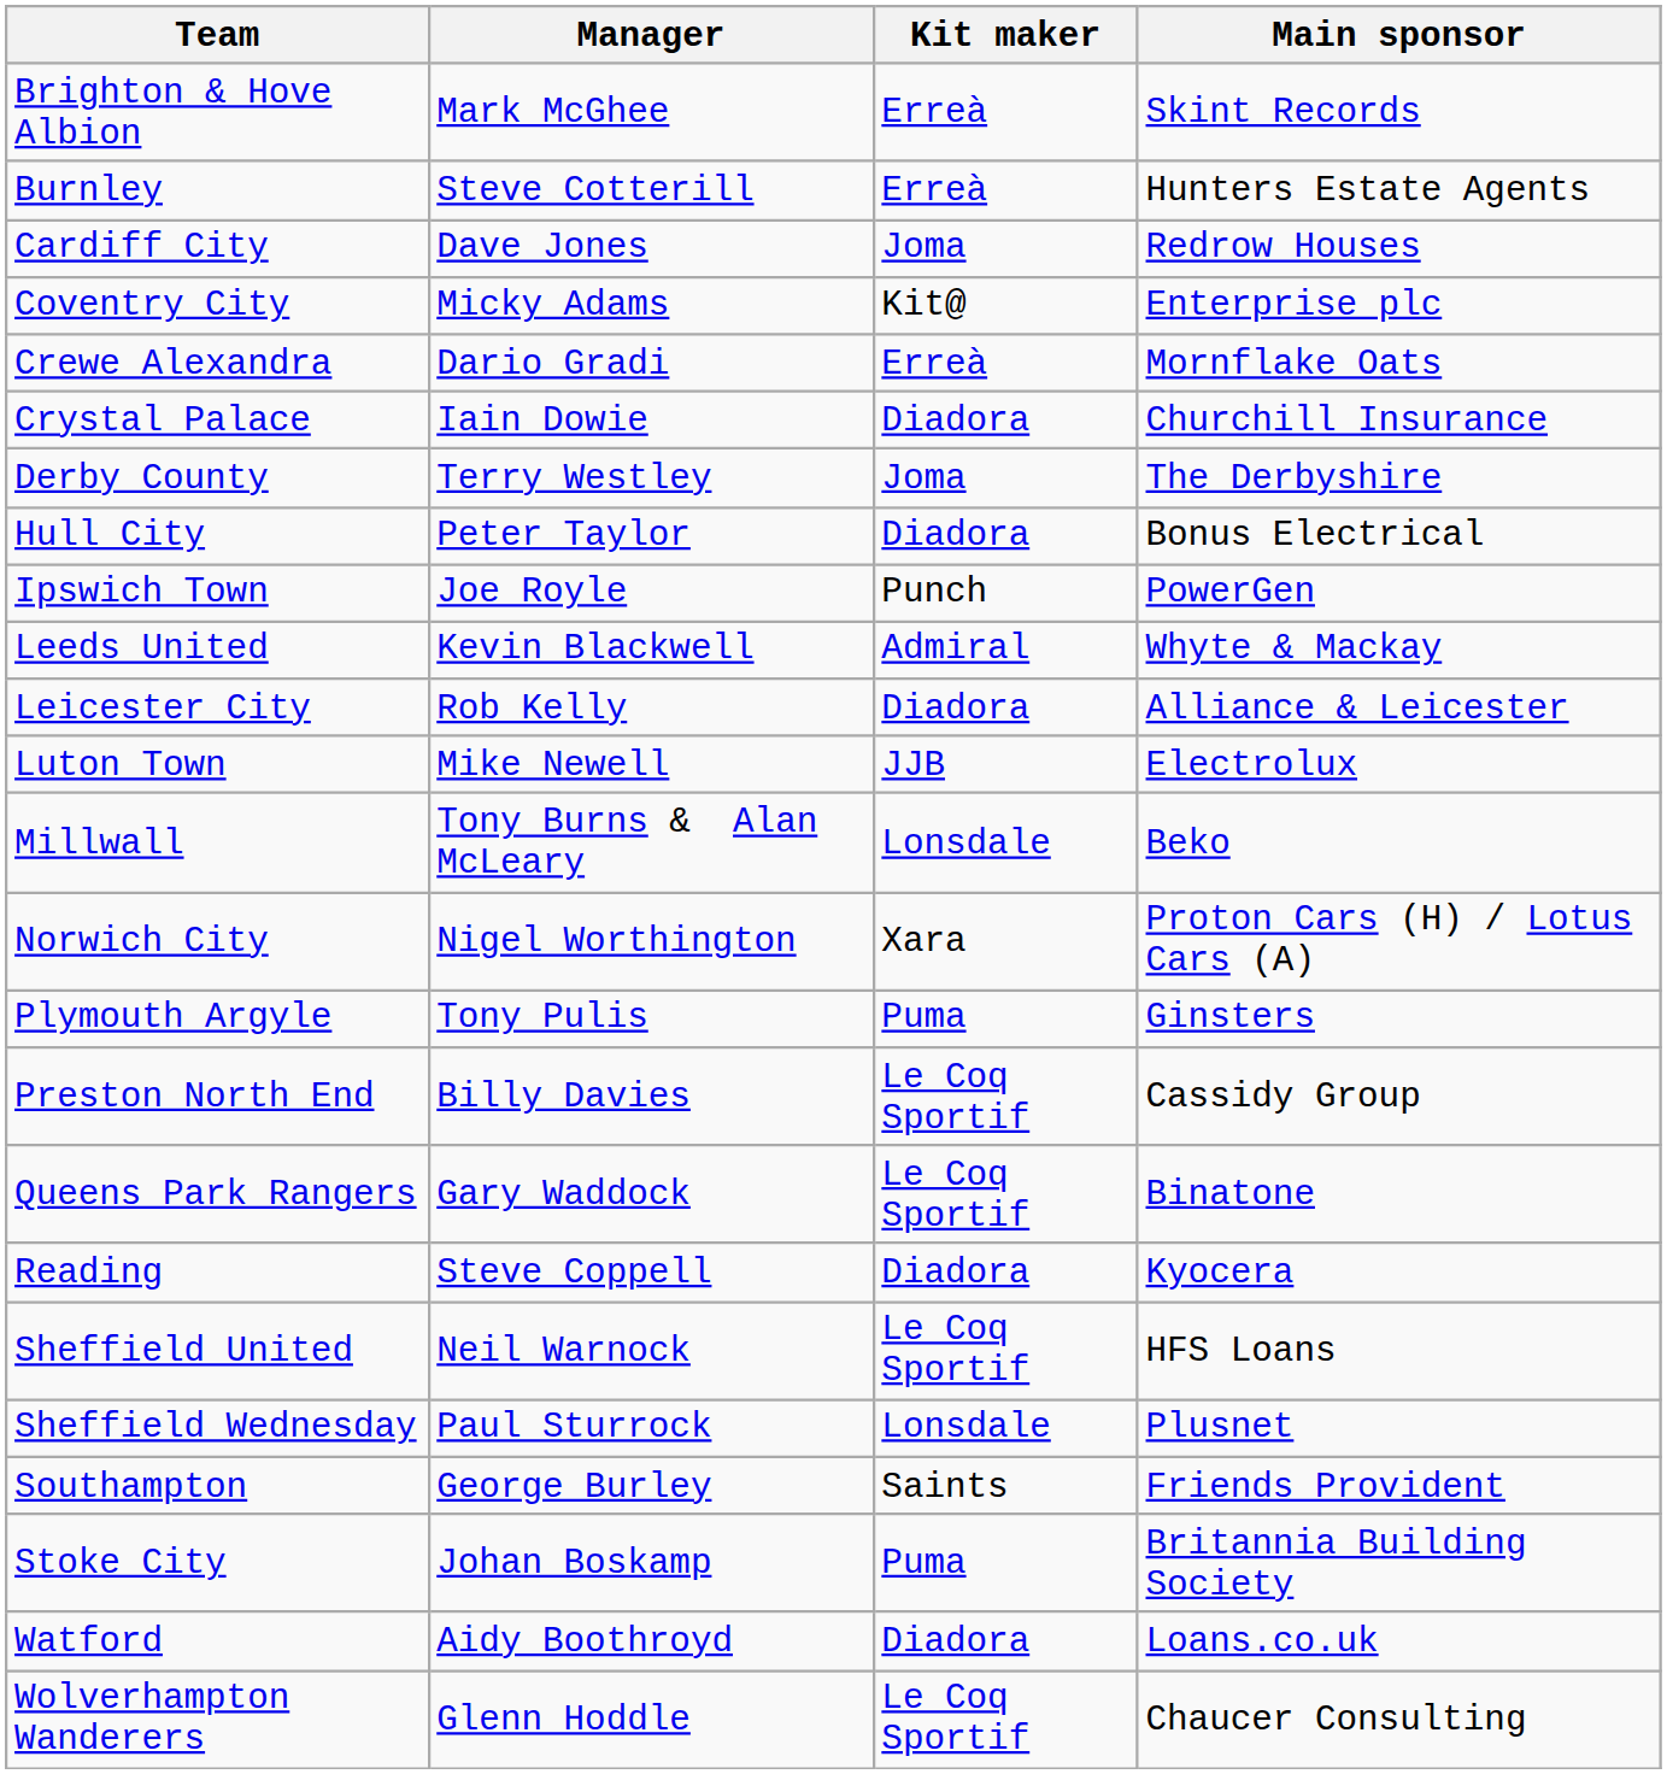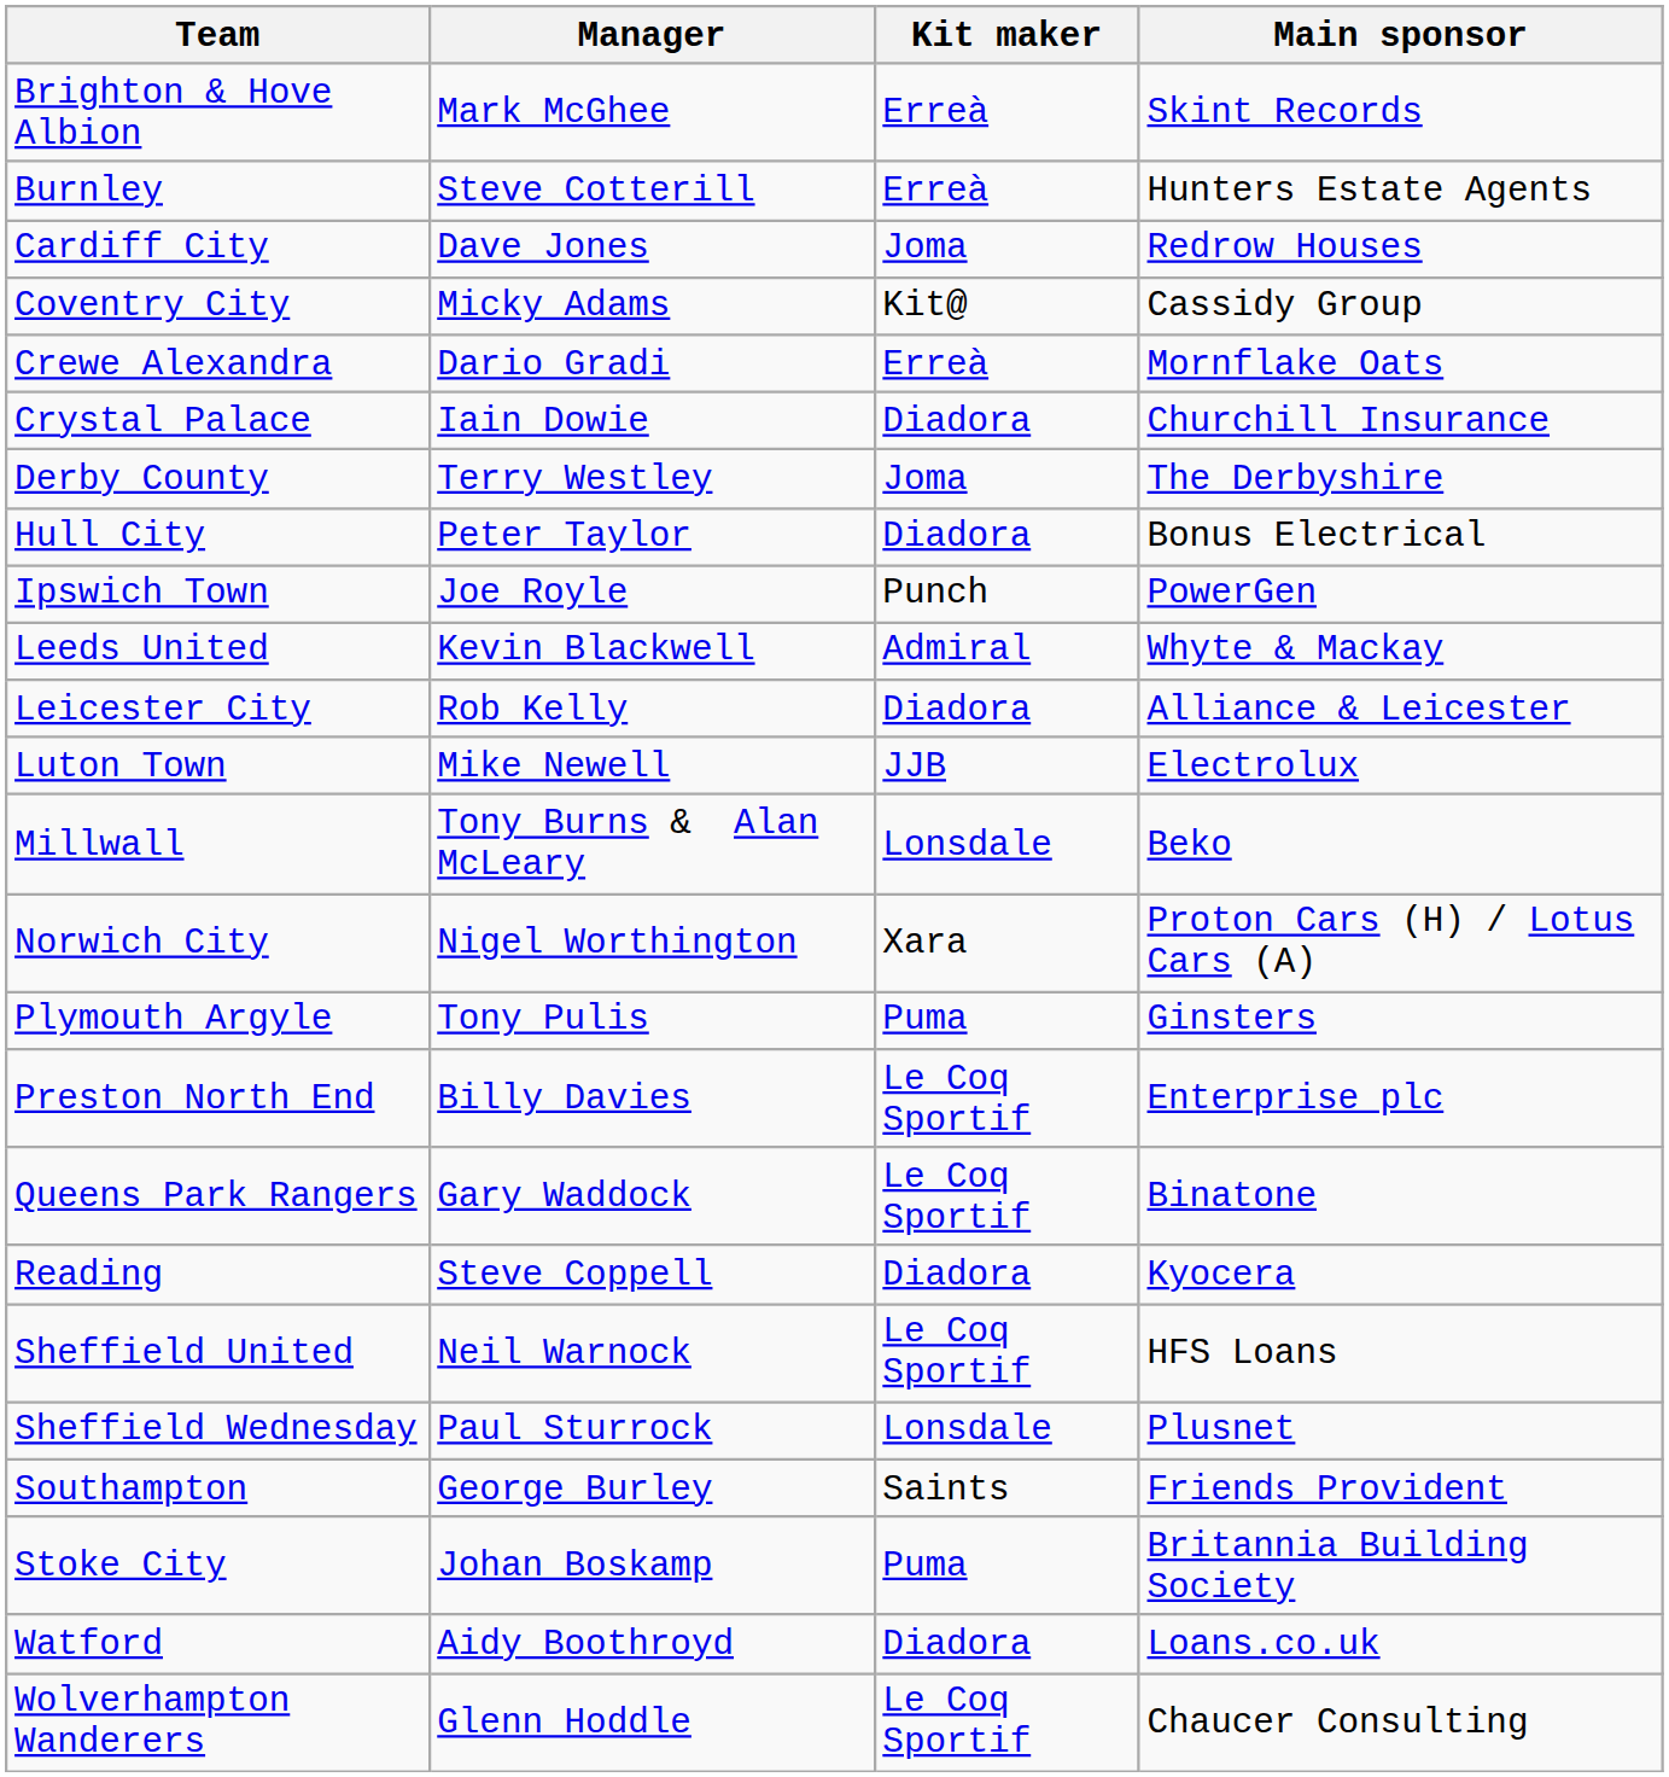Coventry City | Main sponsor: Enterprise plc -> Cassidy Group
Preston North End | Main sponsor: Cassidy Group -> Enterprise plc
